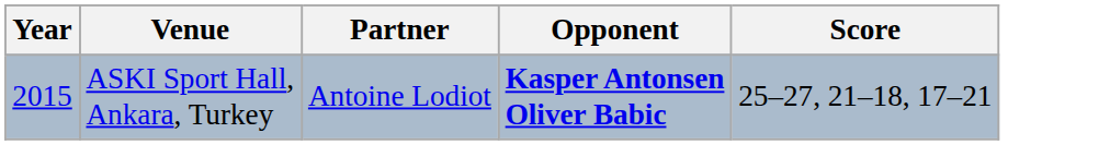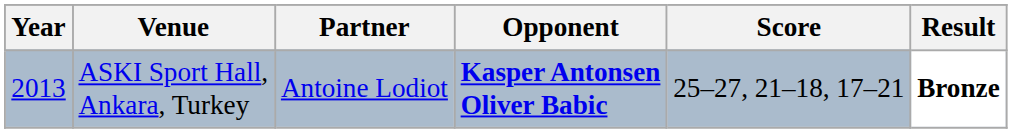+ column: Result | Bronze
ASKI Sport Hall, Ankara, Turkey | Year: 2015 -> 2013
